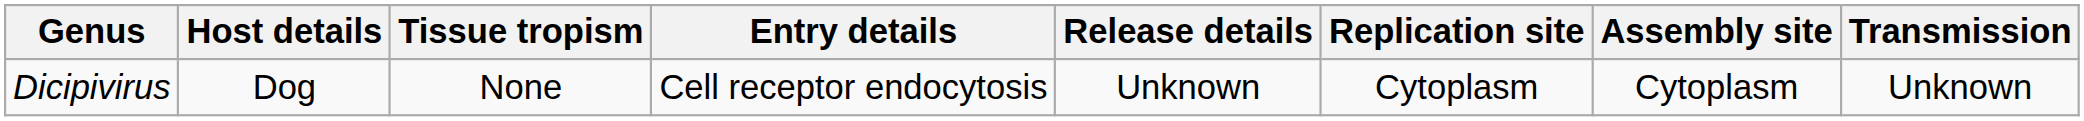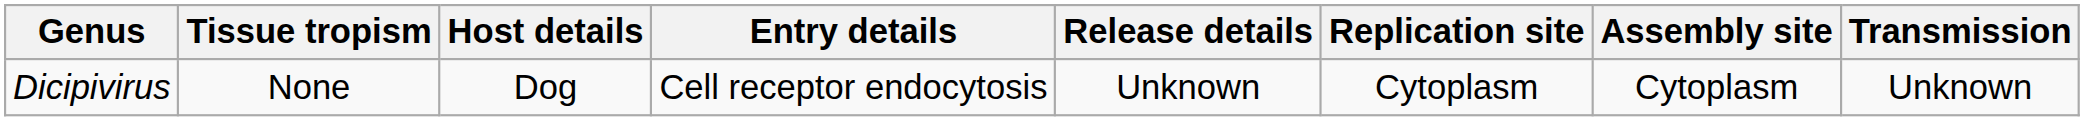columns swapped: Host details <-> Tissue tropism
